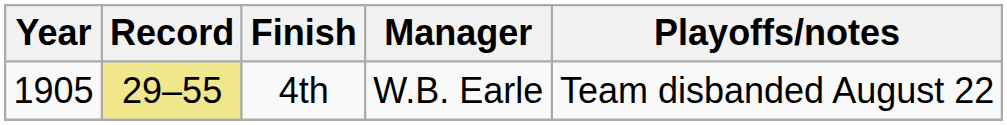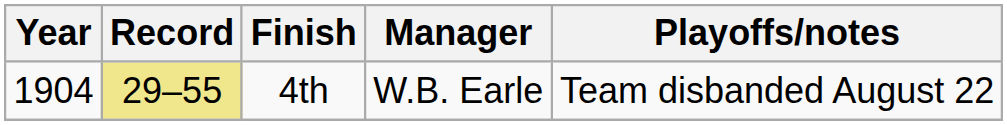4th | Year: 1905 -> 1904
